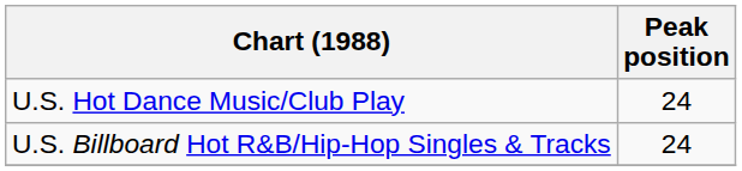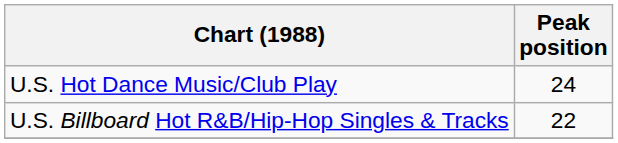U.S. Billboard Hot R&B/Hip-Hop Singles & Tracks | Peak position: 24 -> 22
